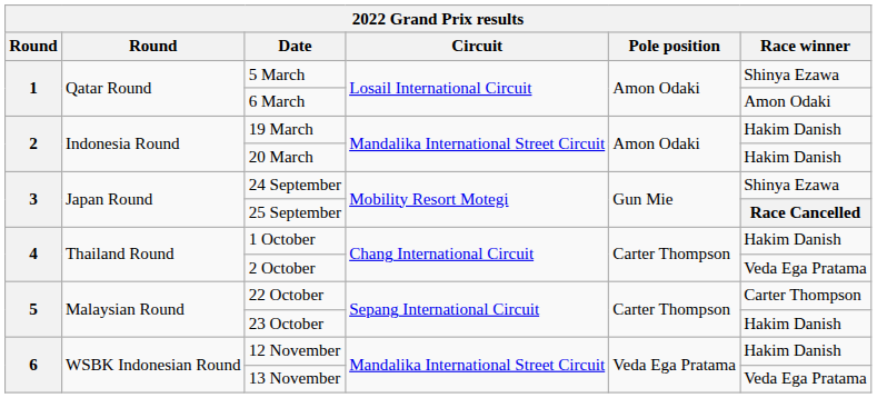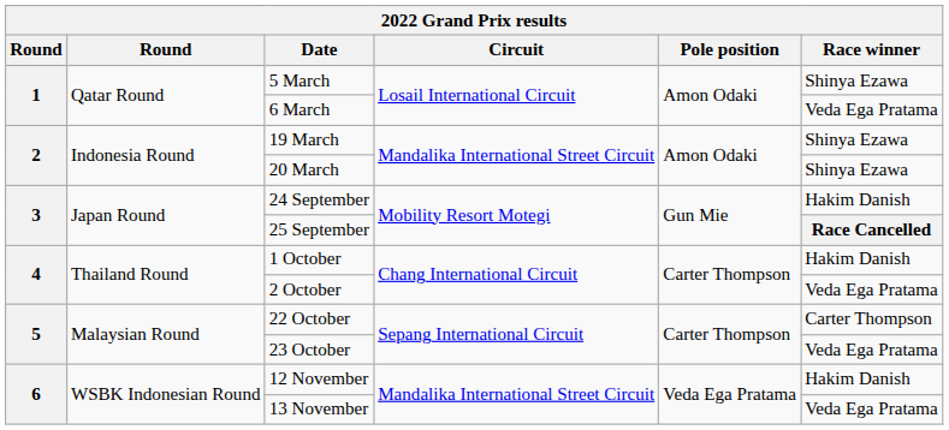6 March | Race winner: Amon Odaki -> Veda Ega Pratama
19 March | Race winner: Hakim Danish -> Shinya Ezawa
20 March | Race winner: Hakim Danish -> Shinya Ezawa
24 September | Race winner: Shinya Ezawa -> Hakim Danish
23 October | Race winner: Hakim Danish -> Veda Ega Pratama
